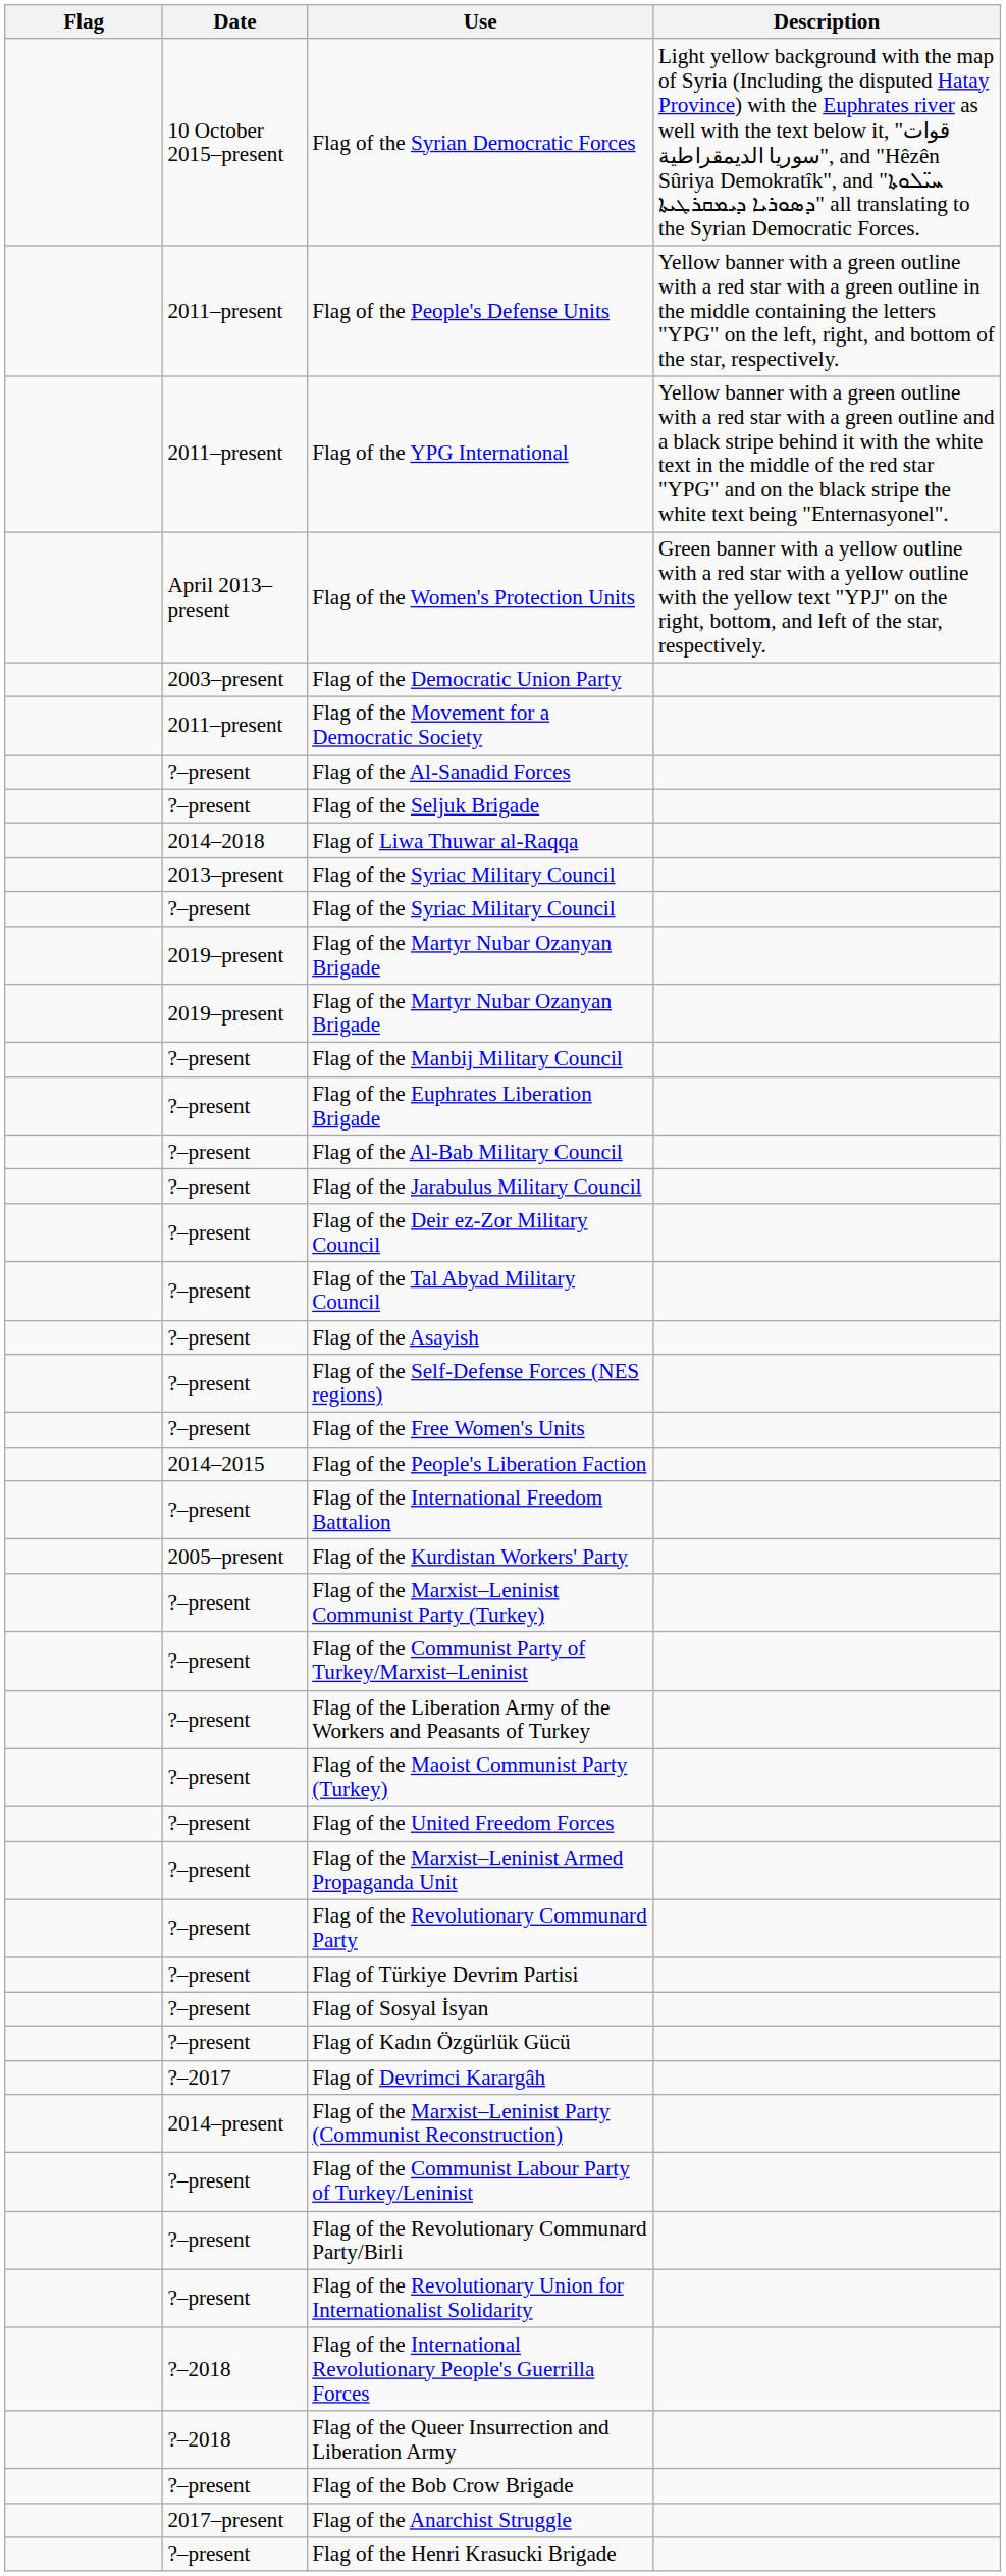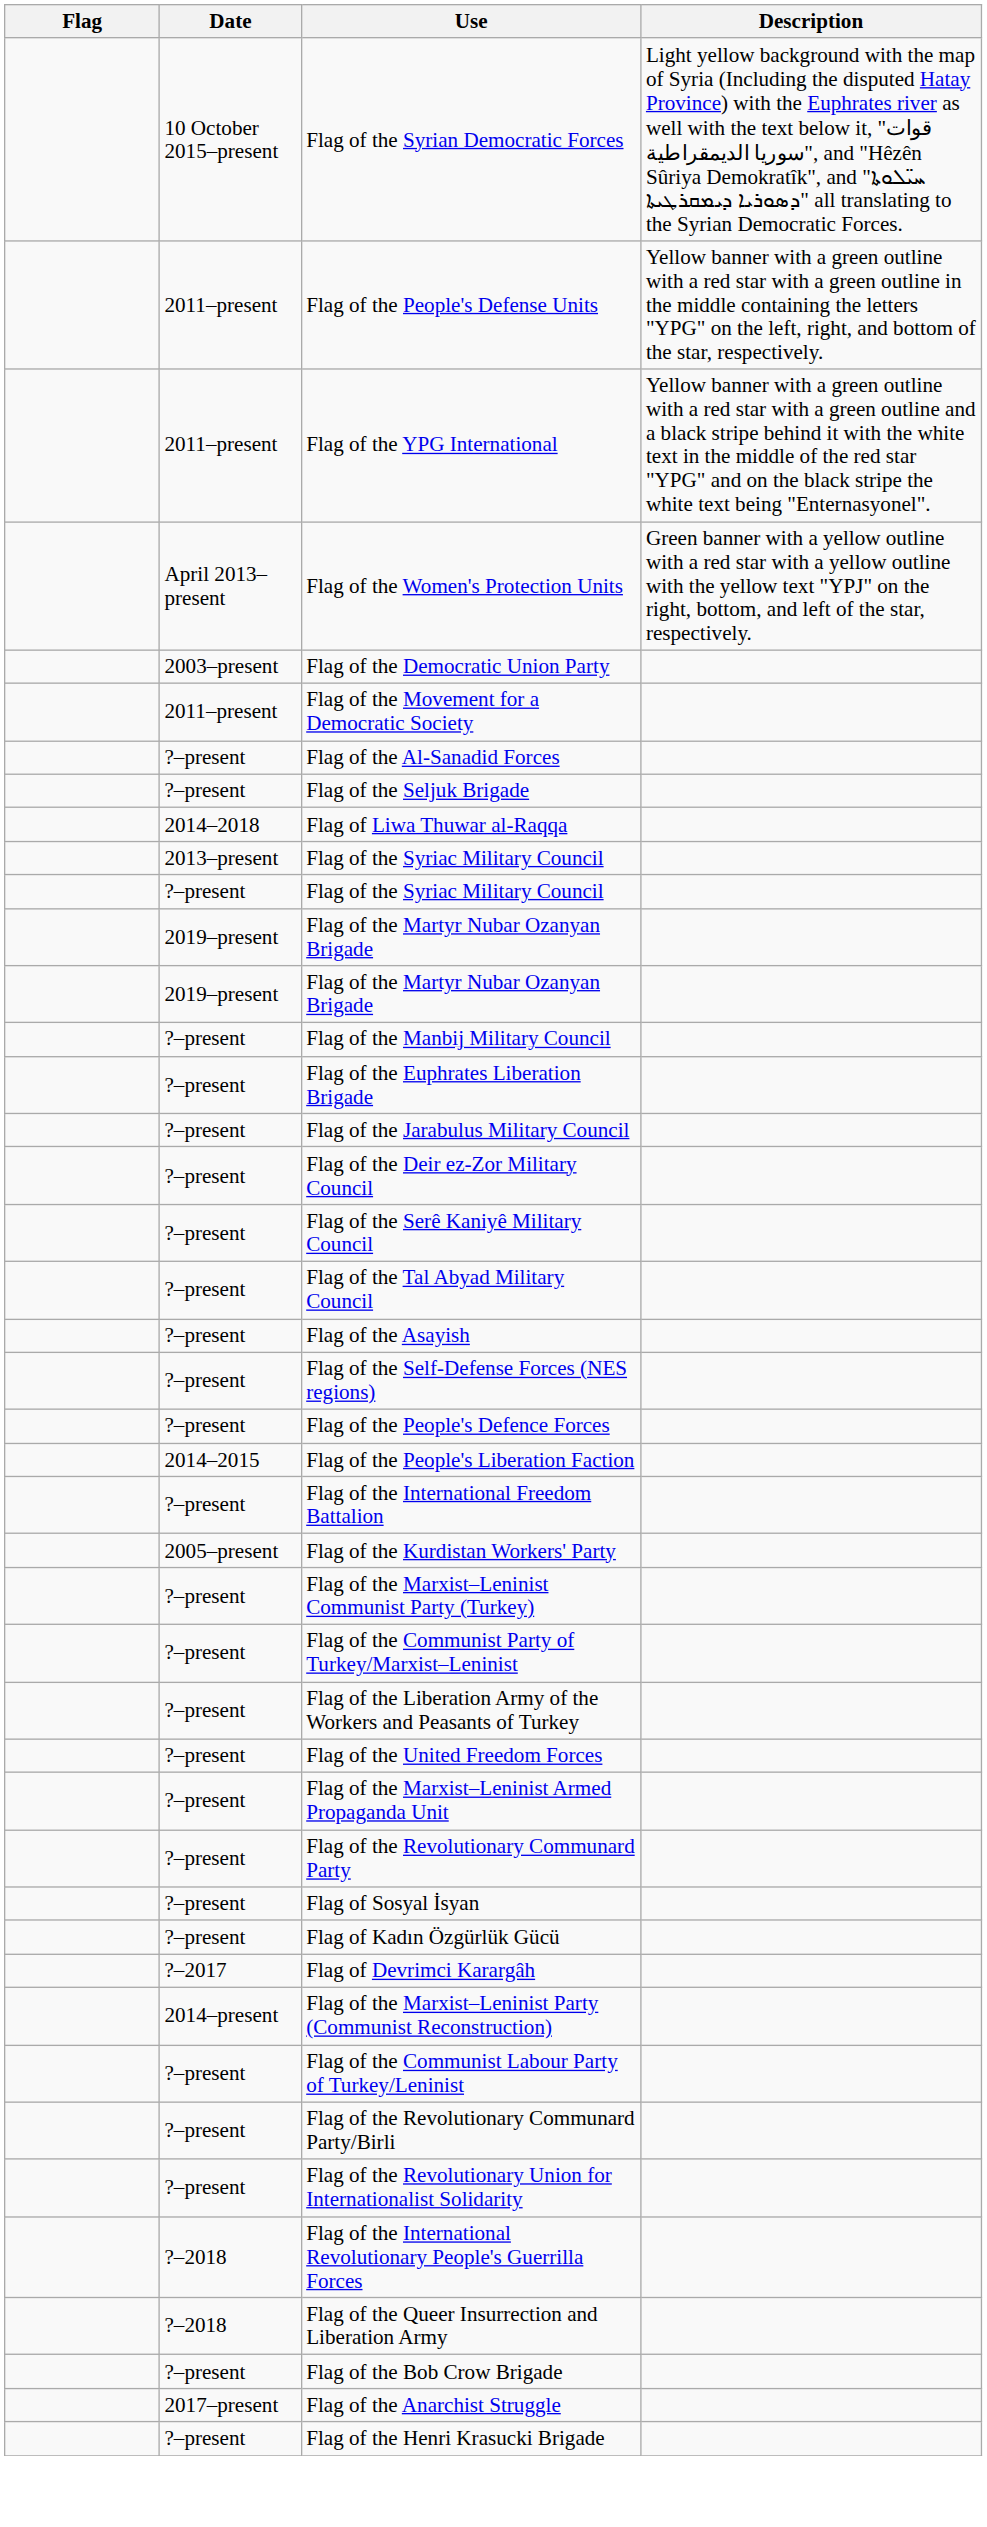- row: ?–present | Flag of the Al-Bab Military Council
+ row: ?–present | Flag of the Serê Kaniyê Military Council
+ row: ?–present | Flag of the People's Defence Forces
- row: ?–present | Flag of the Free Women's Units
- row: ?–present | Flag of the Maoist Communist Party (Turkey)
- row: ?–present | Flag of Türkiye Devrim Partisi
